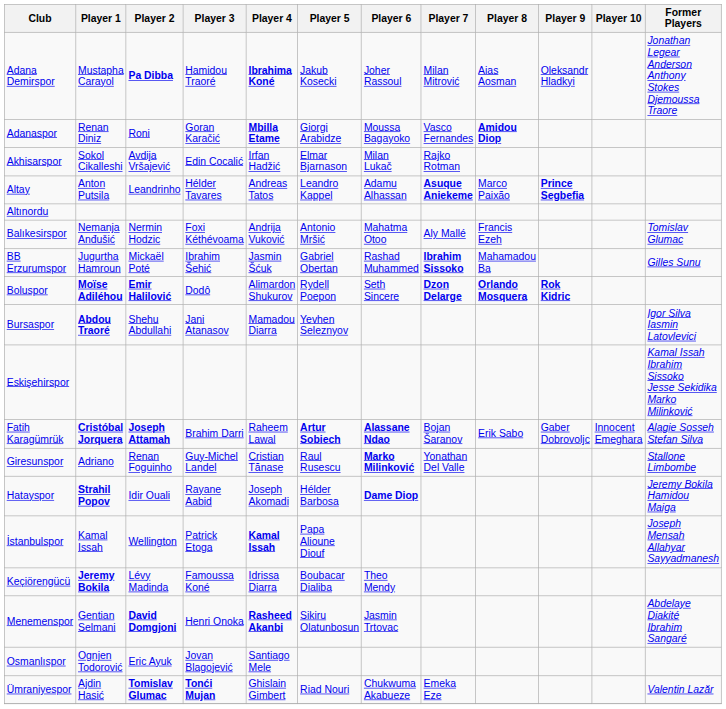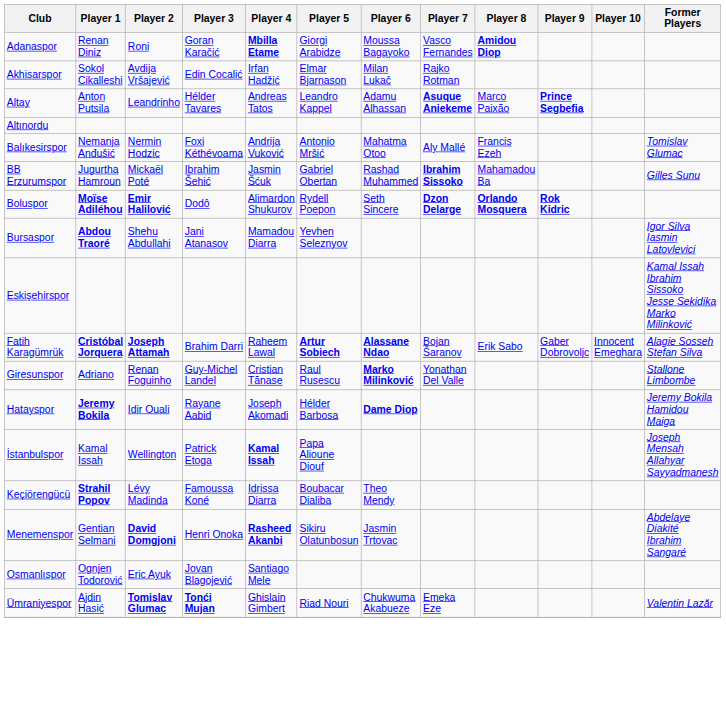- row: Adana Demirspor | Mustapha Carayol | Pa Dibba | Hamidou Traoré | Ibrahima Koné | Jakub Kosecki | Joher Rassoul | Milan Mitrović | Aias Aosman | Oleksandr Hladkyi | Jonathan Legear Anderson Anthony Stokes Djemoussa Traore
Hatayspor | Player 1: Strahil Popov -> Jeremy Bokila
Keçiörengücü | Player 1: Jeremy Bokila -> Strahil Popov
